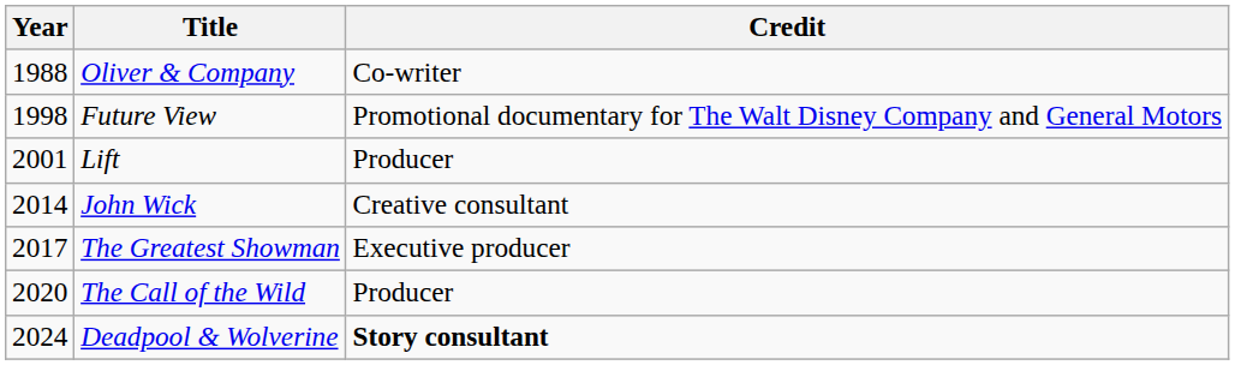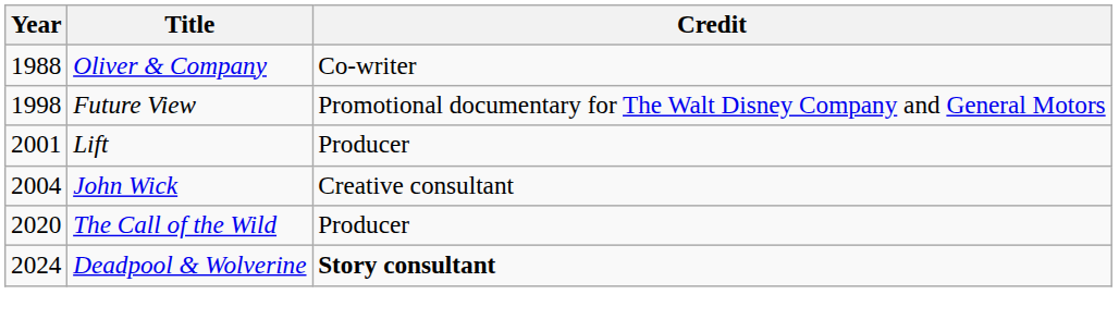John Wick | Year: 2014 -> 2004
- row: 2017 | The Greatest Showman | Executive producer
